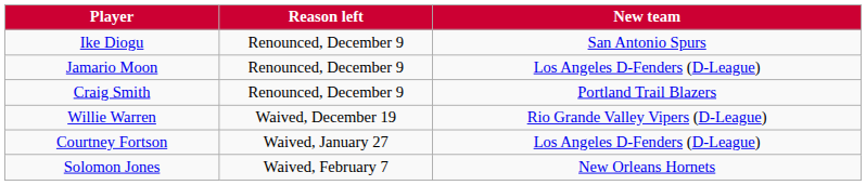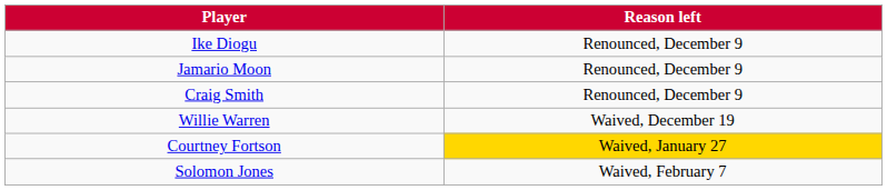- column: New team | San Antonio Spurs | Los Angeles D-Fenders (D-League) | Portland Trail Blazers | Rio Grande Valley Vipers (D-League) | Los Angeles D-Fenders (D-League) | New Orleans Hornets
Courtney Fortson | Reason left: no background -> gold background
